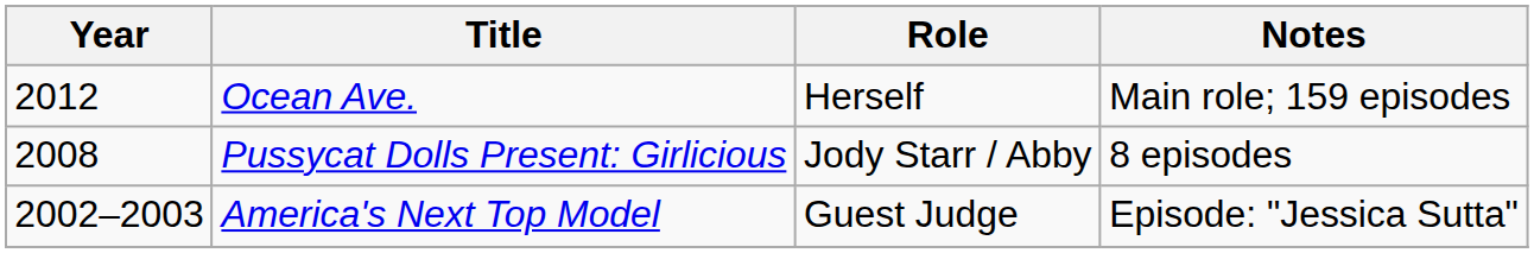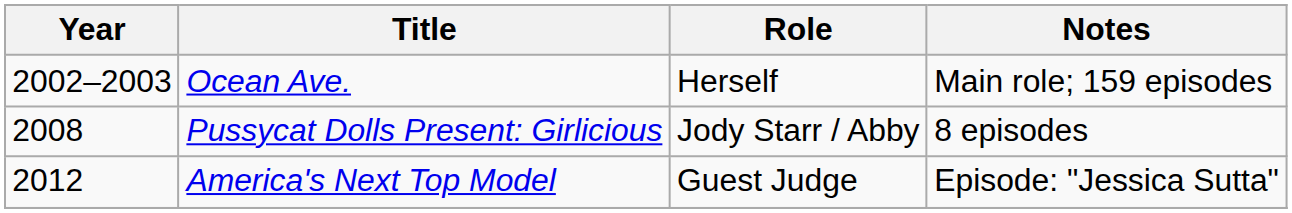Ocean Ave. | Year: 2012 -> 2002–2003
America's Next Top Model | Year: 2002–2003 -> 2012
